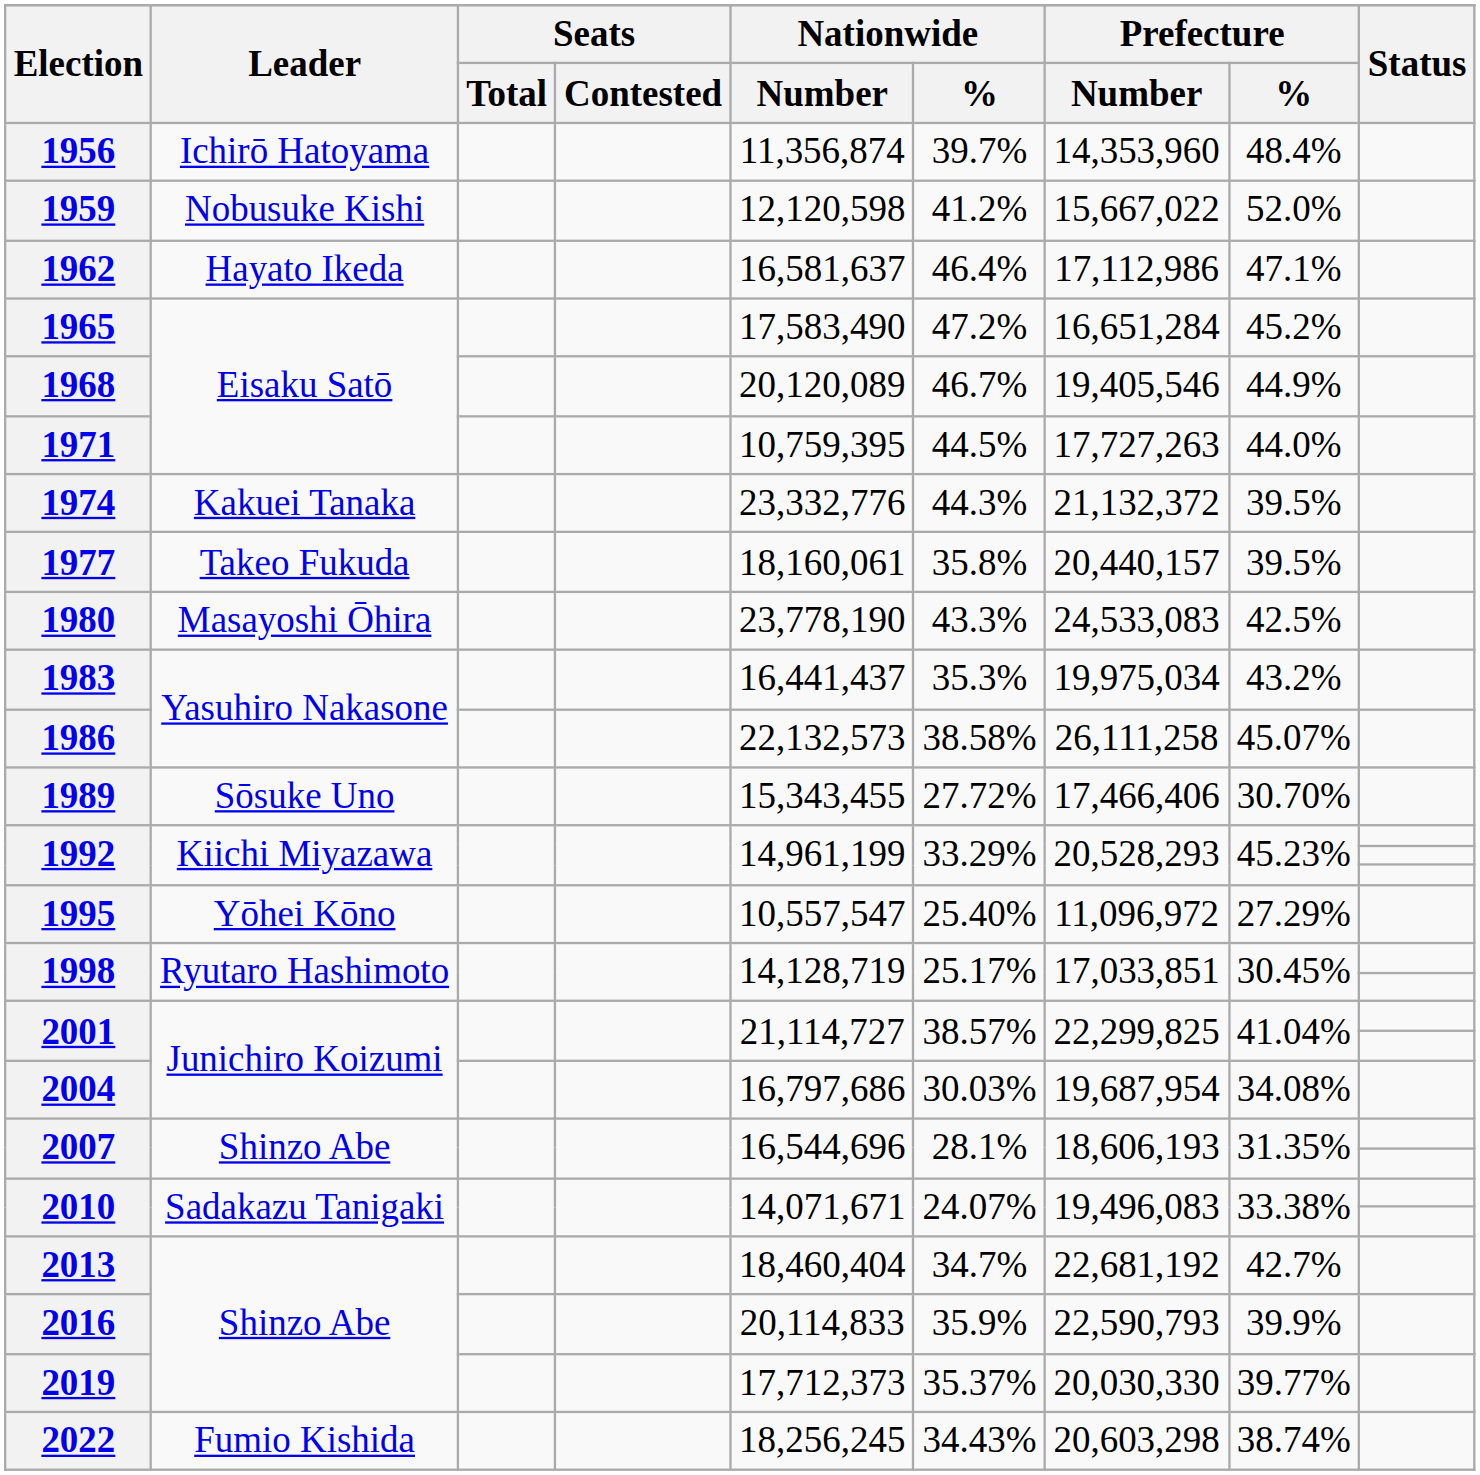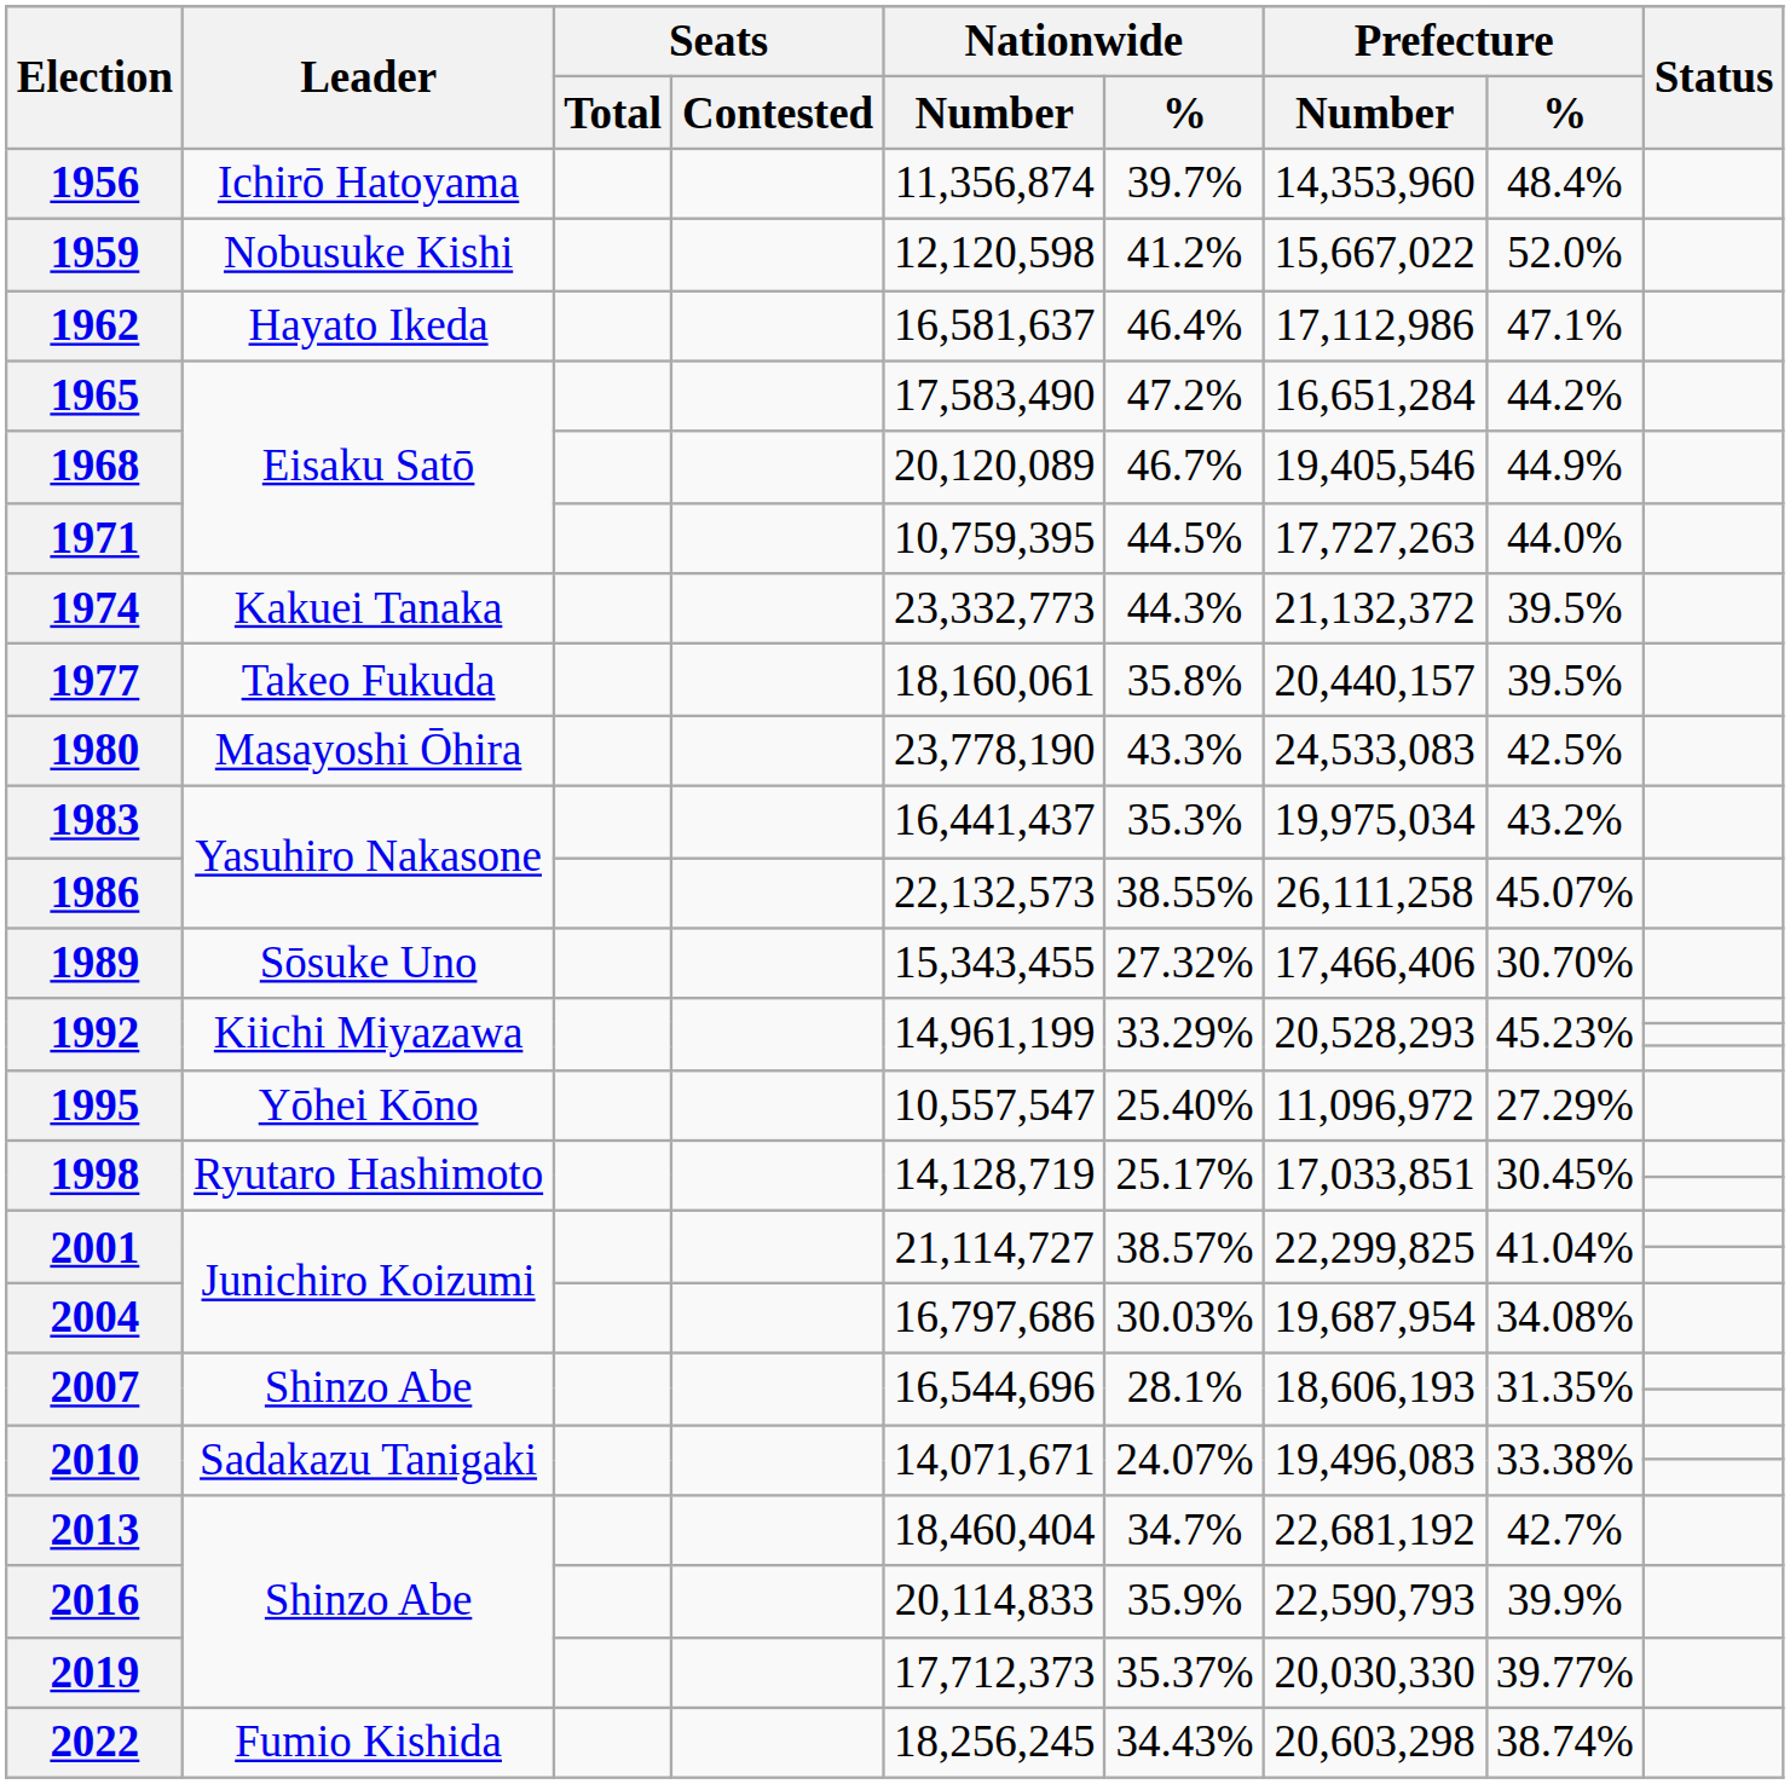1965 | Prefecture / %: 45.2% -> 44.2%
1974 | Nationwide / Number: 23,332,776 -> 23,332,773
1986 | Nationwide / %: 38.58% -> 38.55%
1989 | Nationwide / %: 27.72% -> 27.32%
